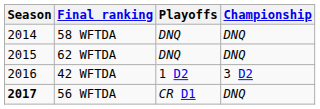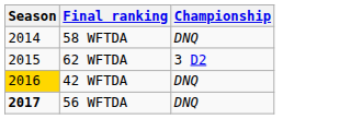- column: Playoffs | DNQ | DNQ | 1 D2 | CR D1
62 WFTDA | Championship: DNQ -> 3 D2
42 WFTDA | Season: no background -> gold background
42 WFTDA | Championship: 3 D2 -> DNQ
